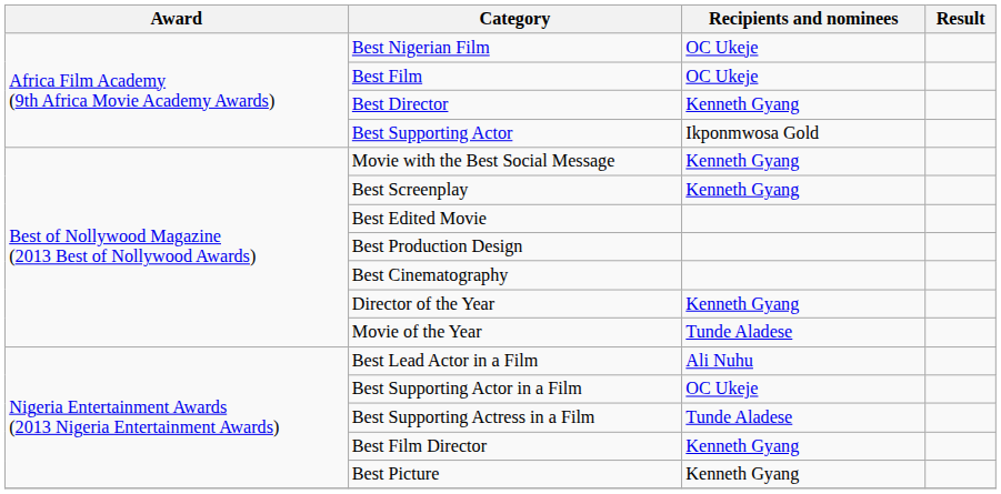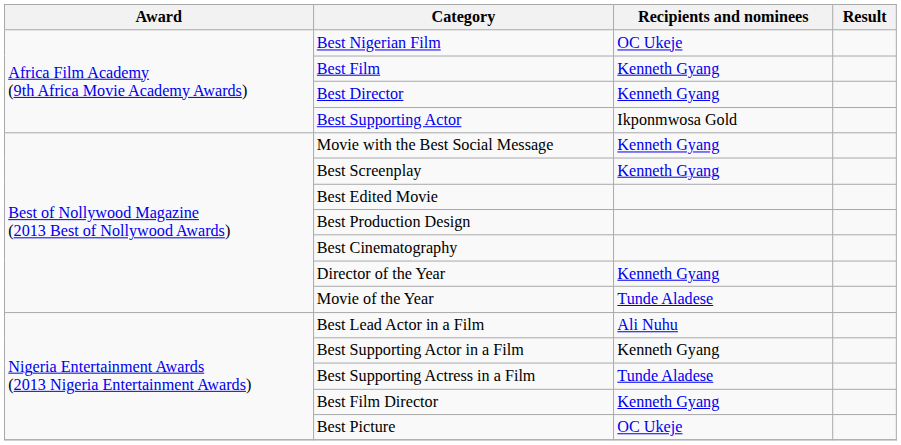Best Film | Recipients and nominees: OC Ukeje -> Kenneth Gyang
Best Supporting Actor in a Film | Recipients and nominees: OC Ukeje -> Kenneth Gyang
Best Picture | Recipients and nominees: Kenneth Gyang -> OC Ukeje
